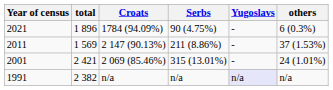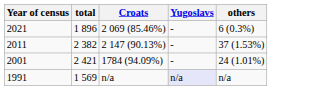- column: Serbs | 90 (4.75%) | 211 (8.86%) | 315 (13.01%) | n/a
2021 | Croats: 1784 (94.09%) -> 2 069 (85.46%)
2011 | total: 1 569 -> 2 382
2001 | Croats: 2 069 (85.46%) -> 1784 (94.09%)
1991 | total: 2 382 -> 1 569
